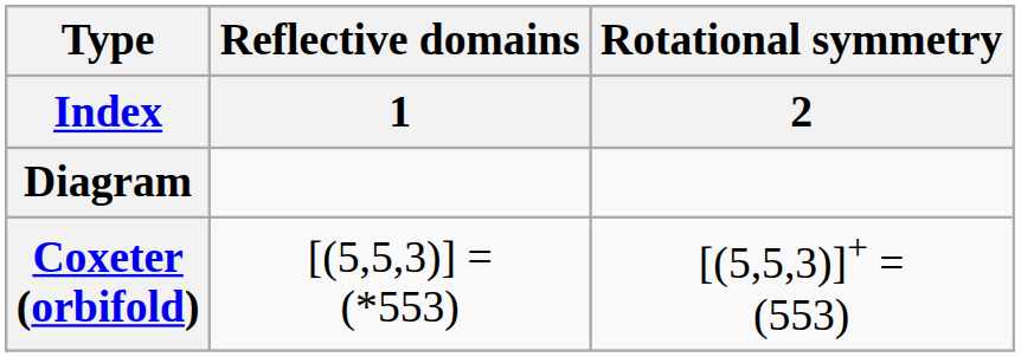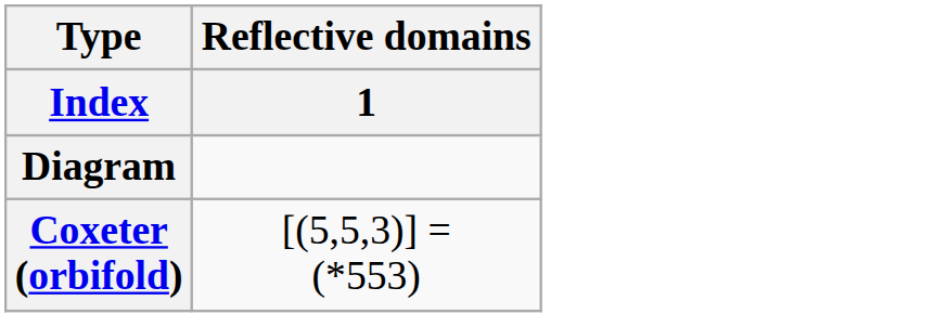- column: Rotational symmetry | 2 | [(5,5,3)]+ = (553)
